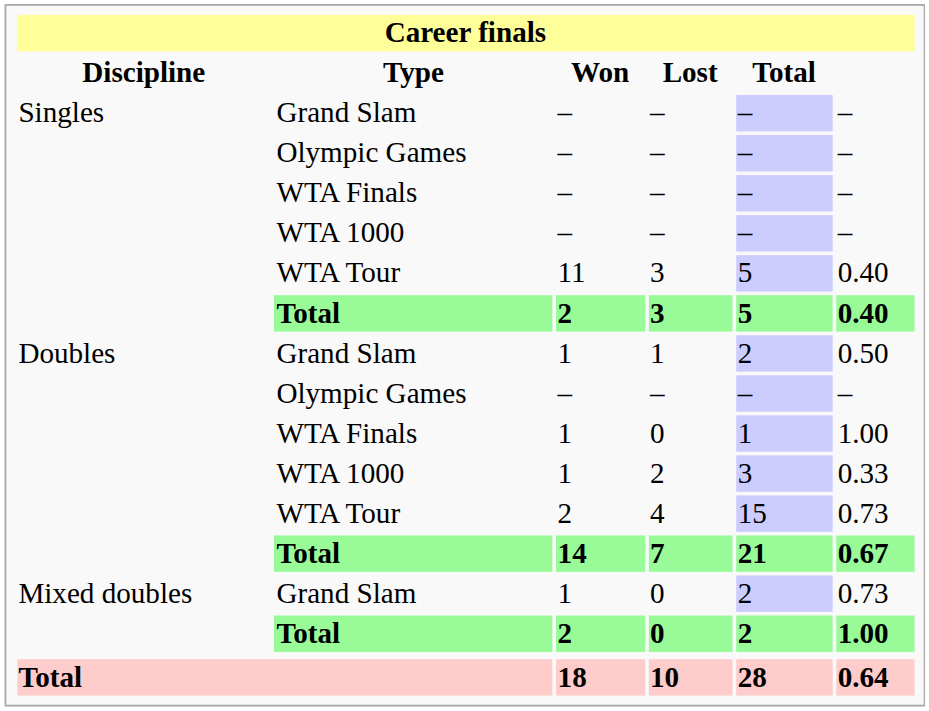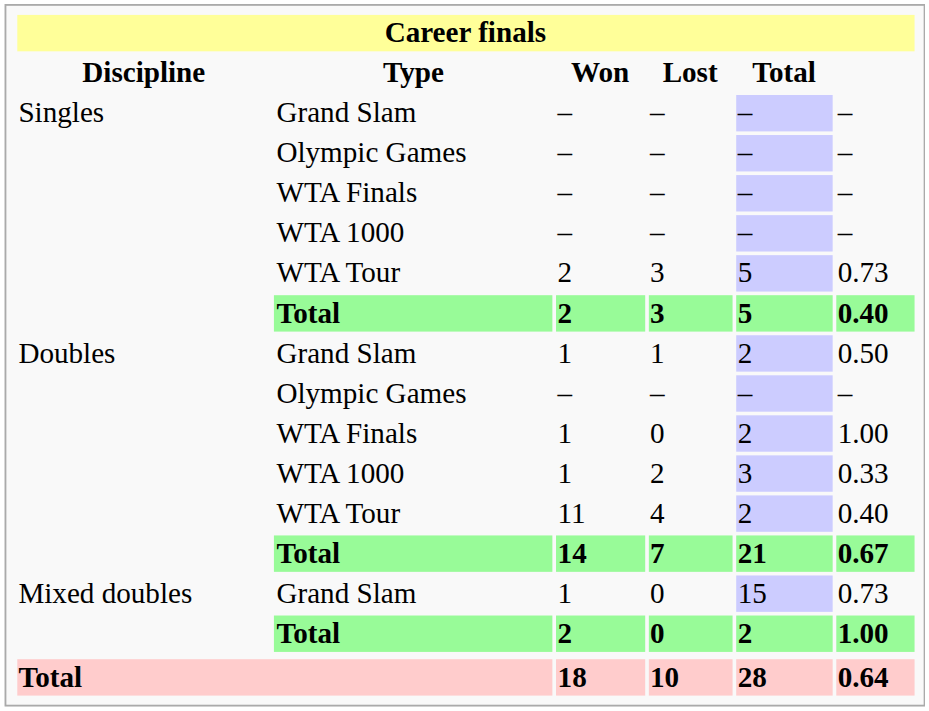WTA Tour / 3 | Won: 11 -> 2
WTA Tour / 3 | column 6: 0.40 -> 0.73
WTA Finals / 0 | Total: 1 -> 2
4 | Won: 2 -> 11
4 | Total: 15 -> 2
4 | column 6: 0.73 -> 0.40
Grand Slam / 0 | Total: 2 -> 15
